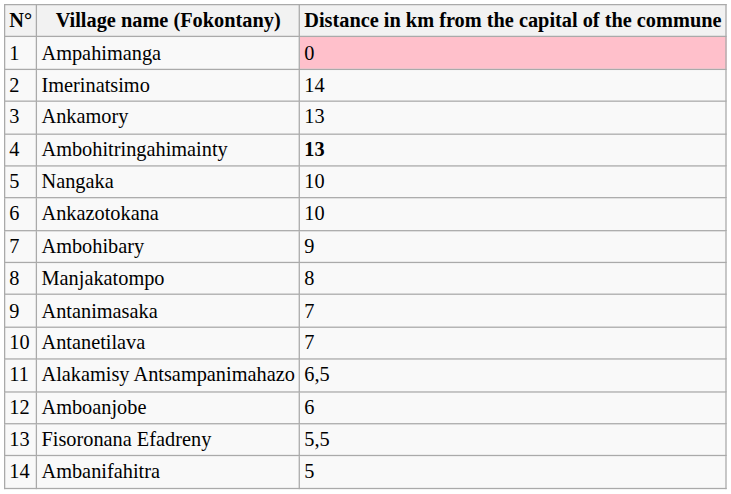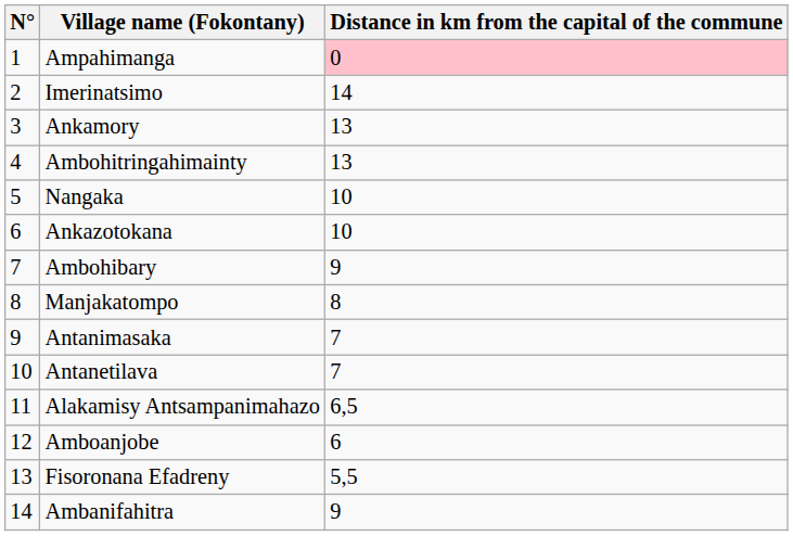Ambohitringahimainty | Distance in km from the capital of the commune: bold -> normal
Ambanifahitra | Distance in km from the capital of the commune: 5 -> 9
